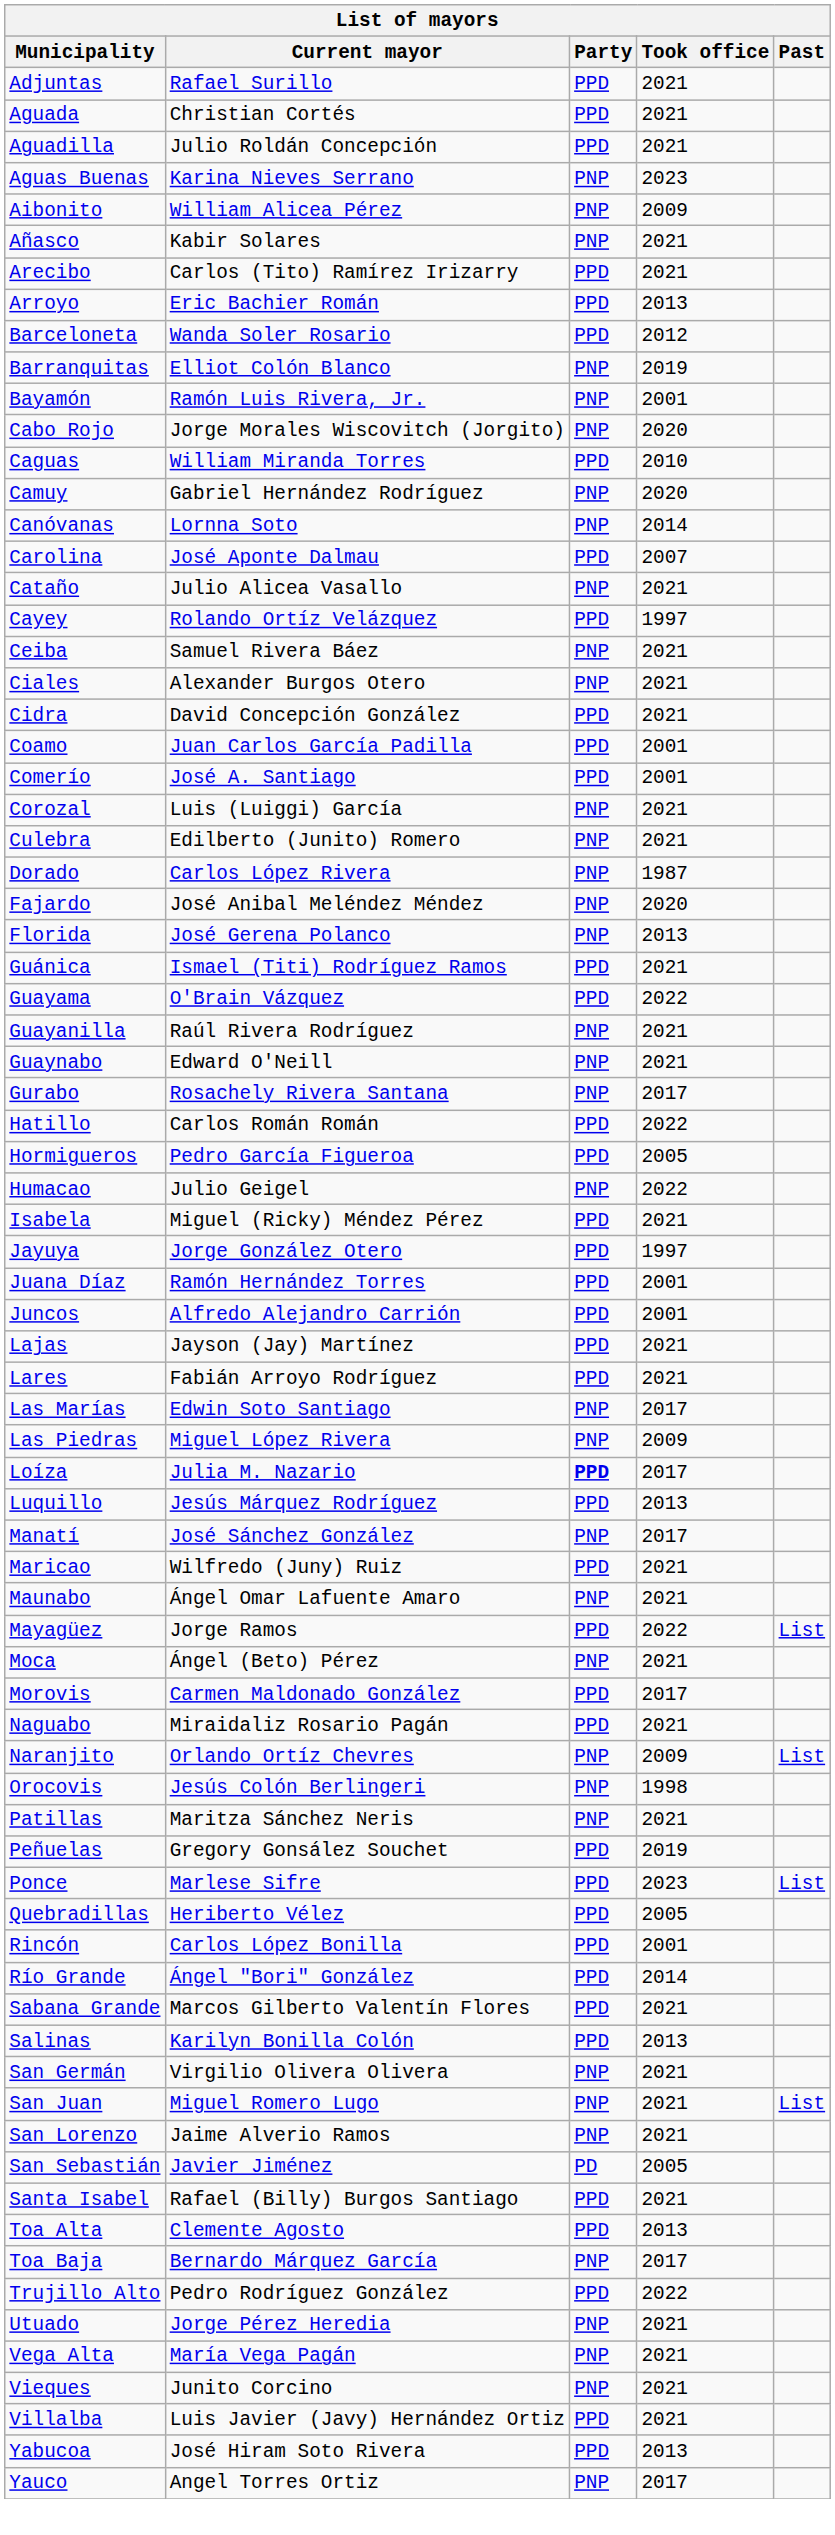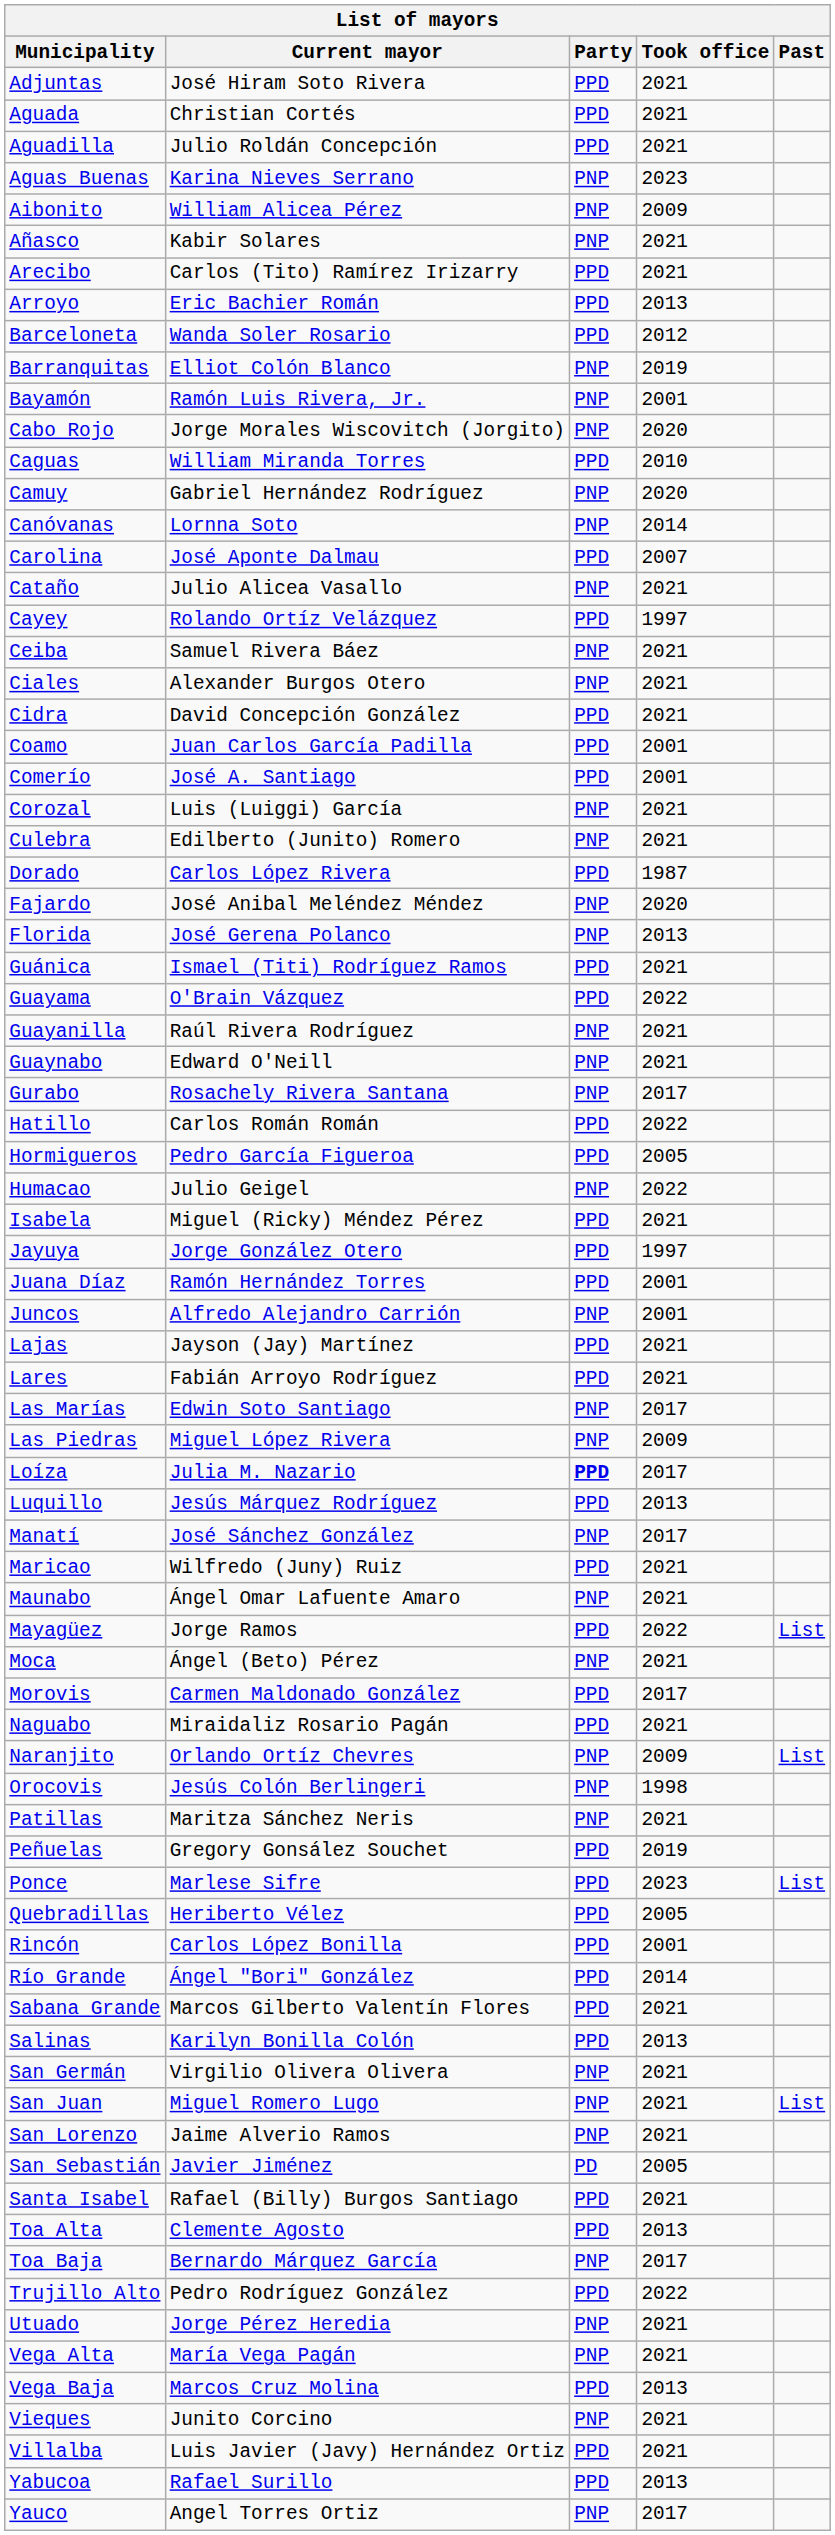Adjuntas | Current mayor: Rafael Surillo -> José Hiram Soto Rivera
Dorado | Party: PNP -> PPD
Juncos | Party: PPD -> PNP
+ row: Vega Baja | Marcos Cruz Molina | PPD | 2013
Yabucoa | Current mayor: José Hiram Soto Rivera -> Rafael Surillo
